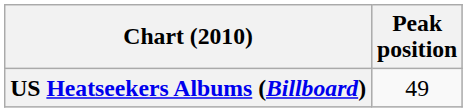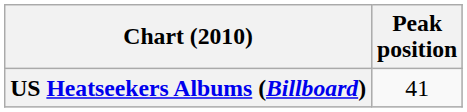US Heatseekers Albums (Billboard) | Peak position: 49 -> 41
